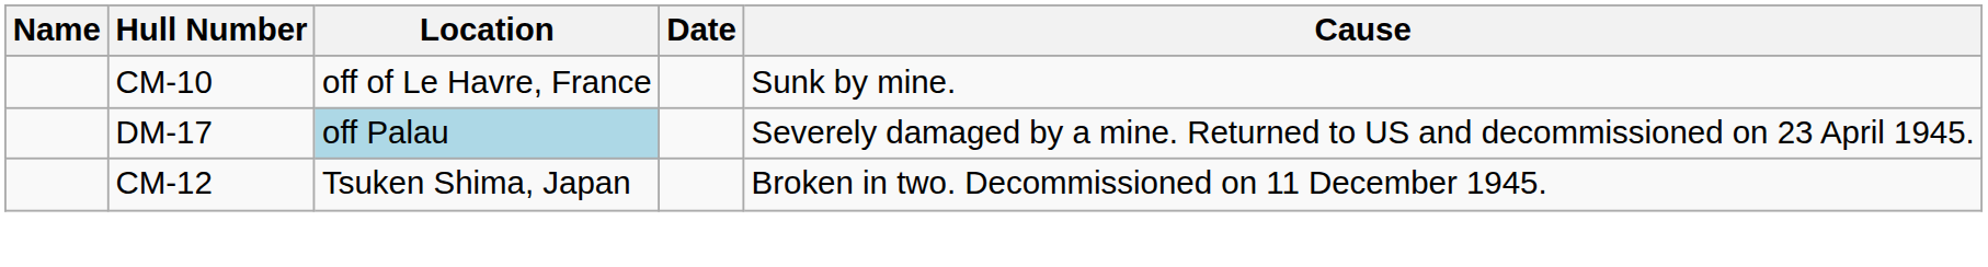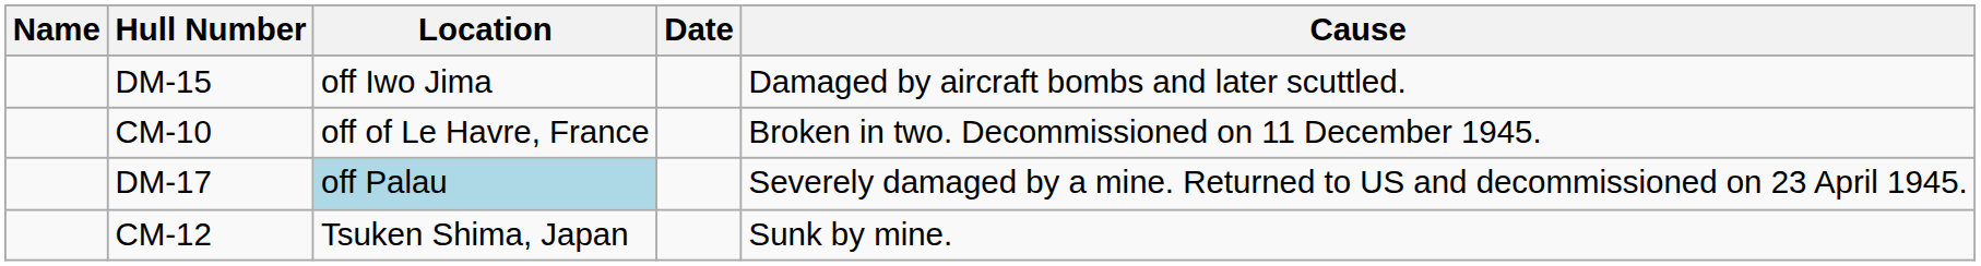+ row: DM-15 | off Iwo Jima | Damaged by aircraft bombs and later scuttled.
CM-10 | Cause: Sunk by mine. -> Broken in two. Decommissioned on 11 December 1945.
CM-12 | Cause: Broken in two. Decommissioned on 11 December 1945. -> Sunk by mine.
